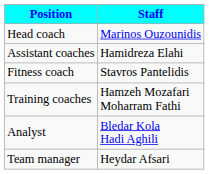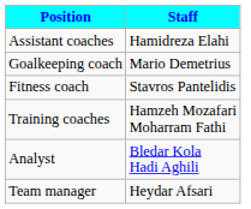- row: Head coach | Marinos Ouzounidis
+ row: Goalkeeping coach | Mario Demetrius
